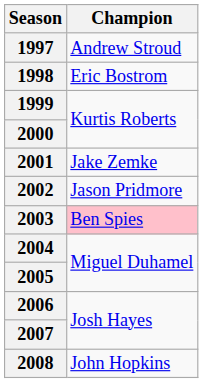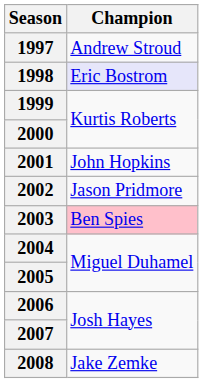1998 | Champion: no background -> lavender background
2001 | Champion: Jake Zemke -> John Hopkins
2008 | Champion: John Hopkins -> Jake Zemke
